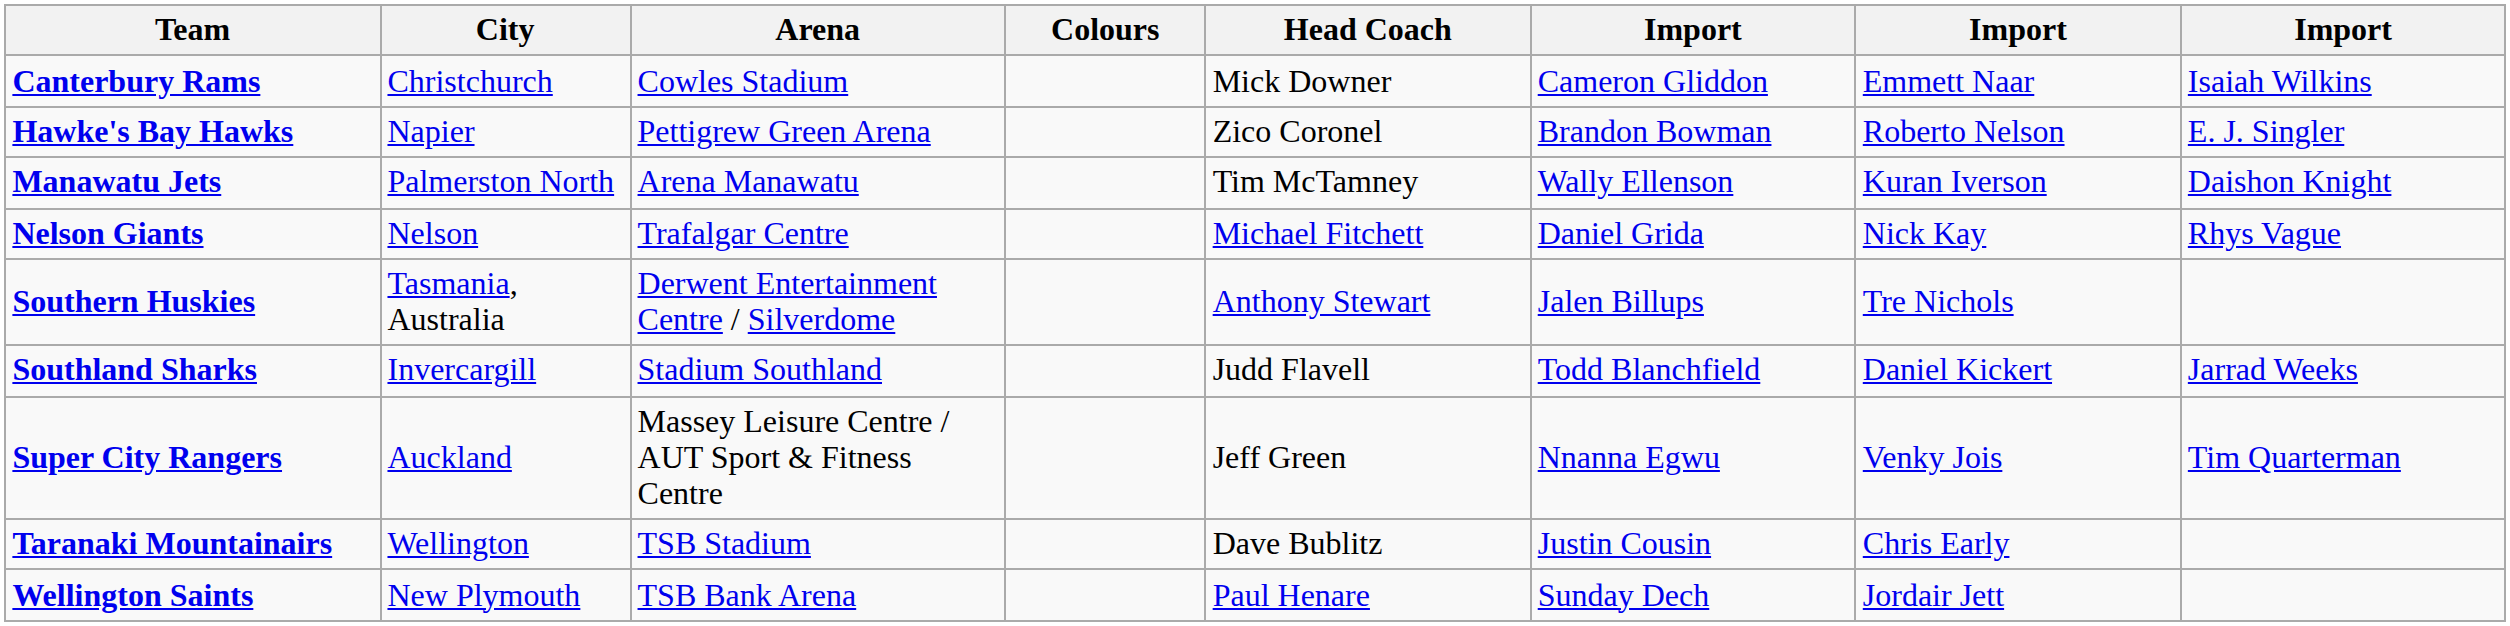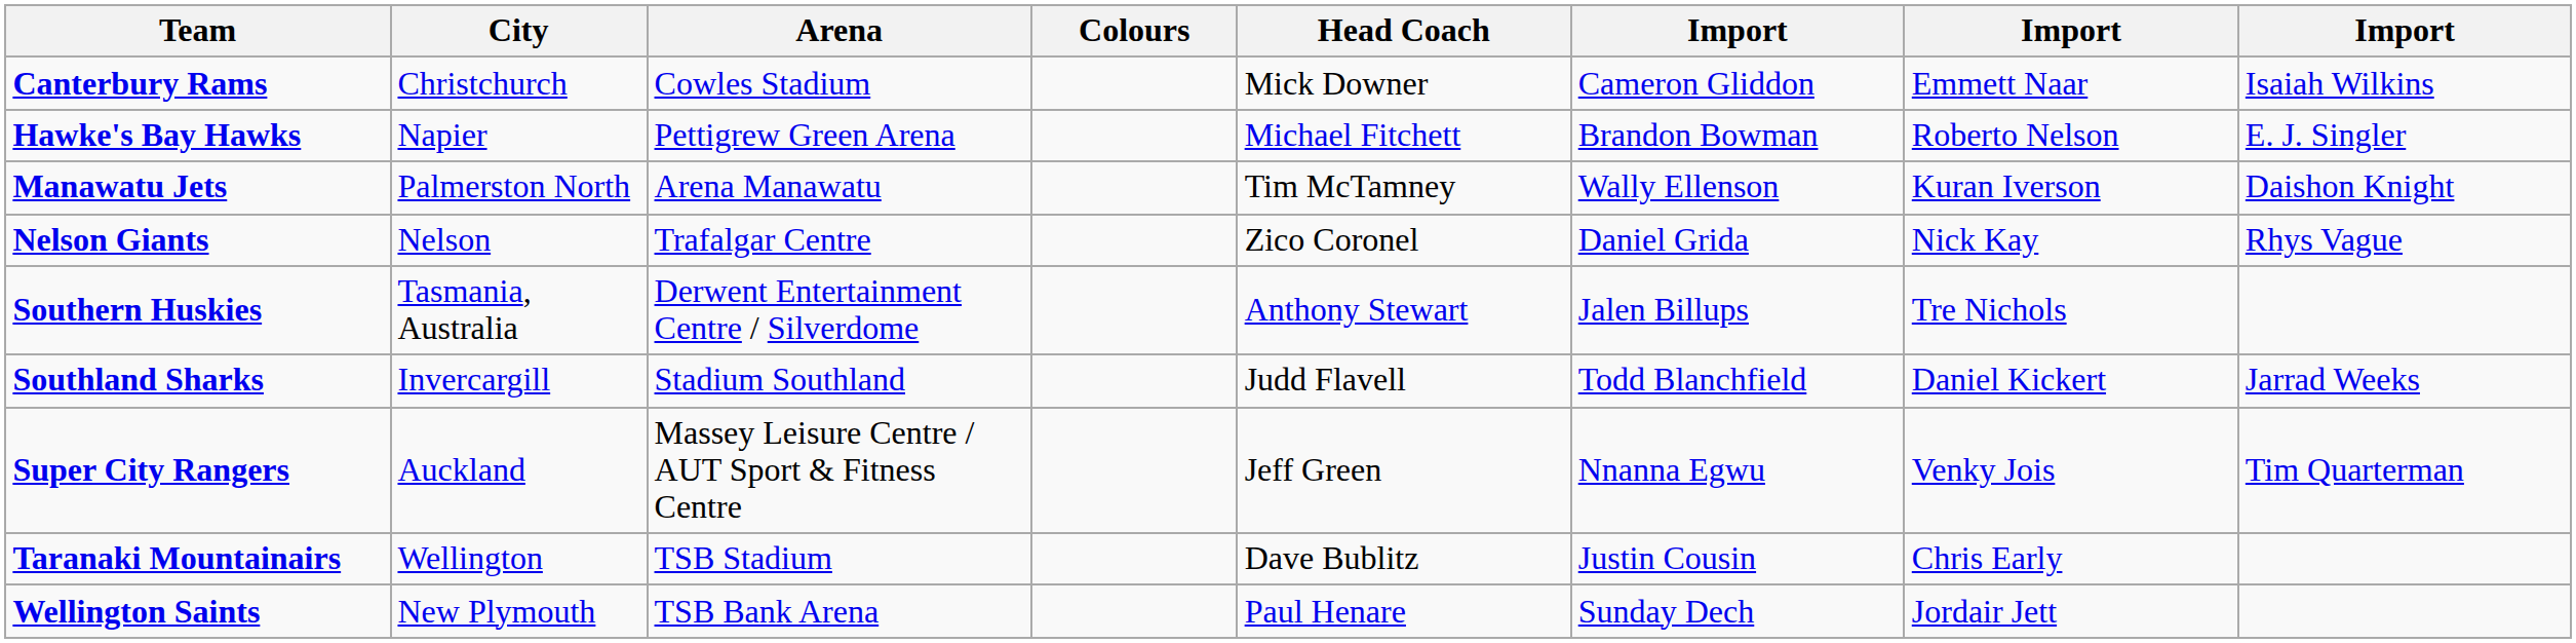Hawke's Bay Hawks | Head Coach: Zico Coronel -> Michael Fitchett
Nelson Giants | Head Coach: Michael Fitchett -> Zico Coronel
